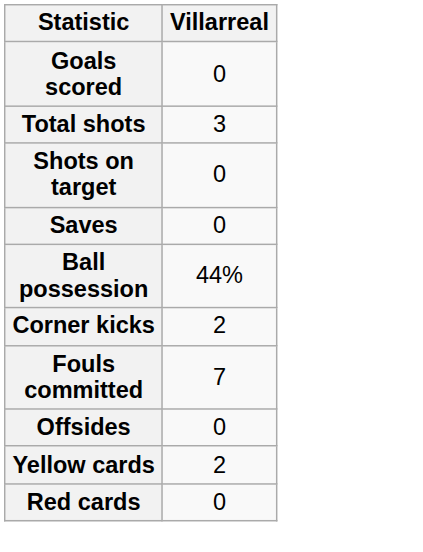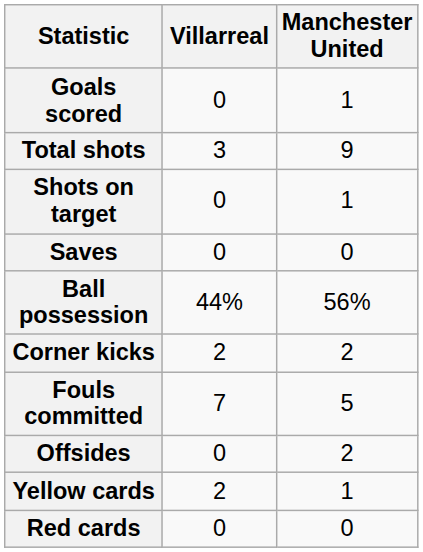+ column: Manchester United | 1 | 9 | 1 | 0 | 56% | 2 | 5 | 2 | 1 | 0
